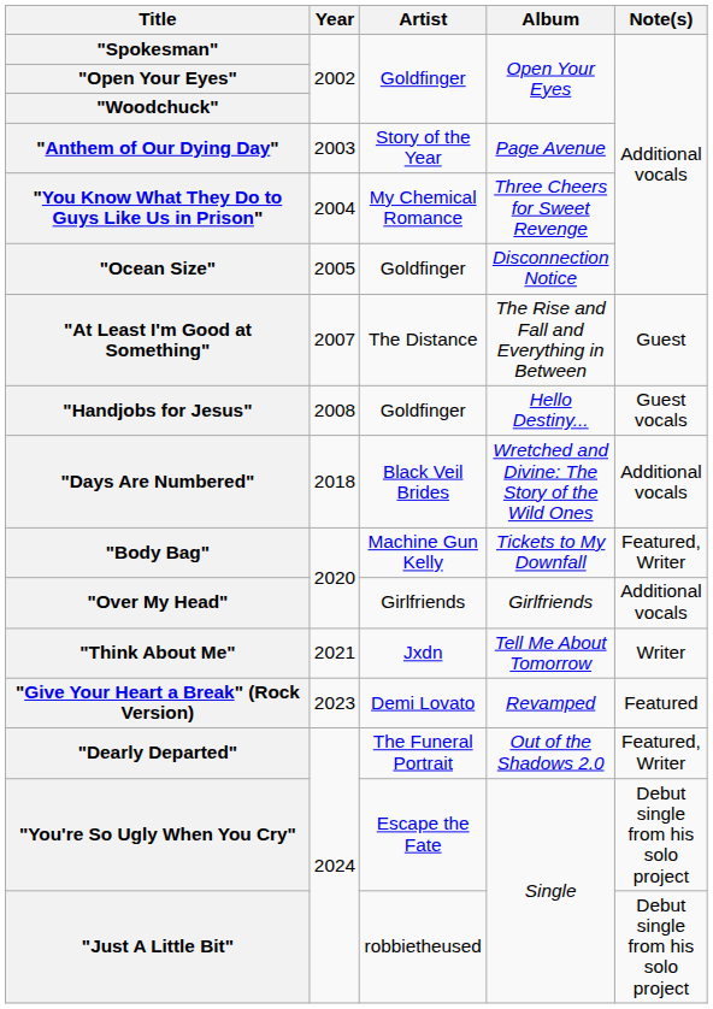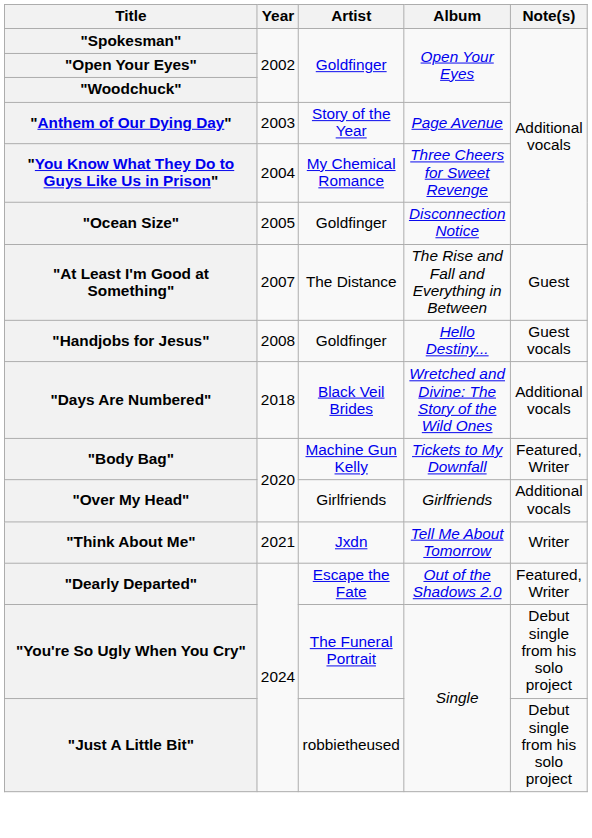- row: "Give Your Heart a Break" (Rock Version) | 2023 | Demi Lovato | Revamped | Featured
"Dearly Departed" | Artist: The Funeral Portrait -> Escape the Fate
"You're So Ugly When You Cry" | Artist: Escape the Fate -> The Funeral Portrait
